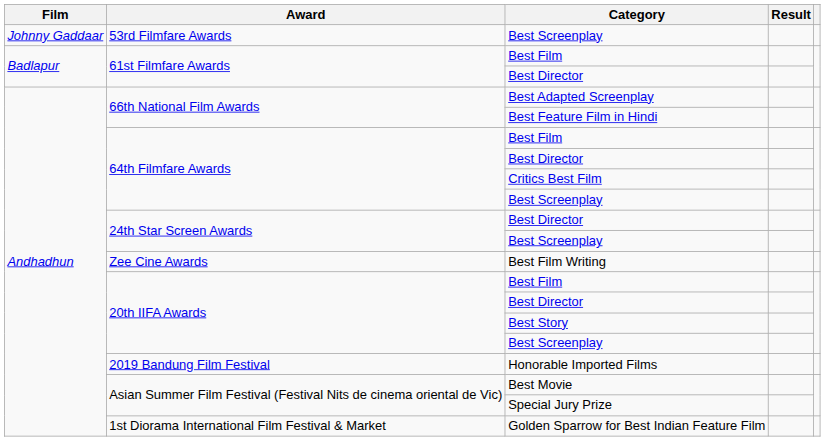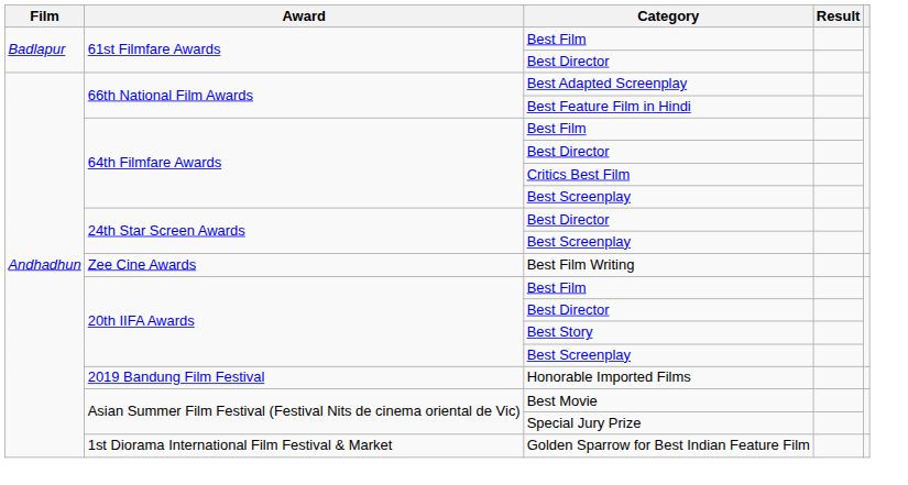- row: Johnny Gaddaar | 53rd Filmfare Awards | Best Screenplay
